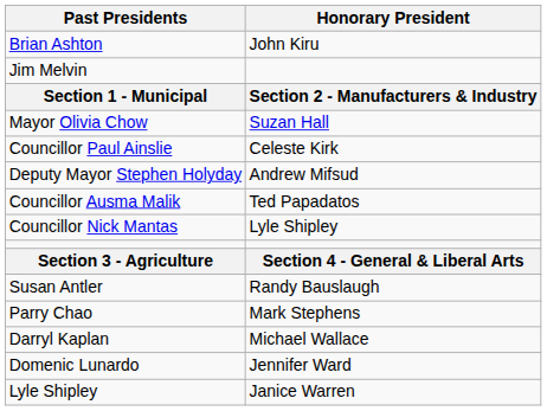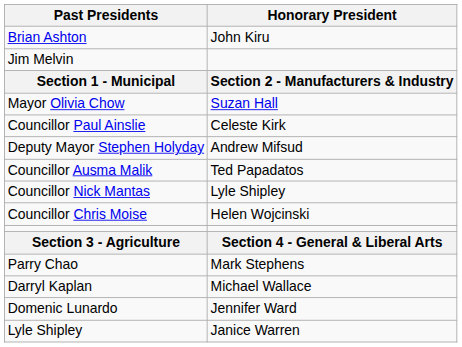+ row: Councillor Chris Moise | Helen Wojcinski
- row: Susan Antler | Randy Bauslaugh
